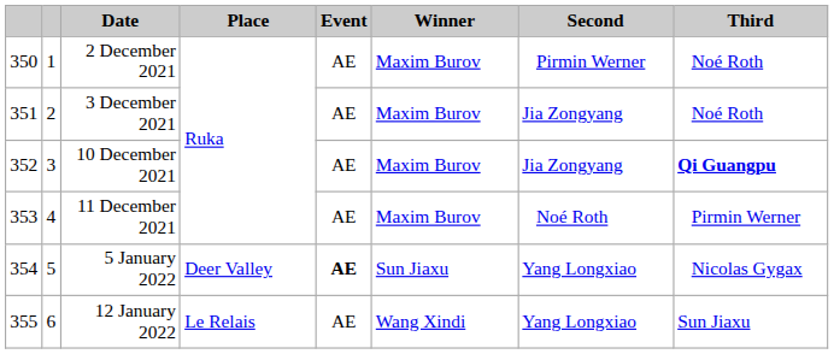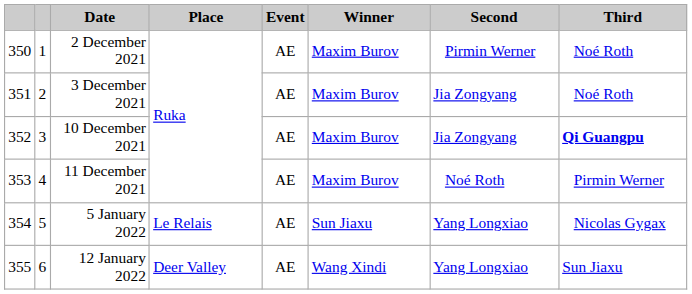5 January 2022 | Place: Deer Valley -> Le Relais
5 January 2022 | Event: bold -> normal
12 January 2022 | Place: Le Relais -> Deer Valley
